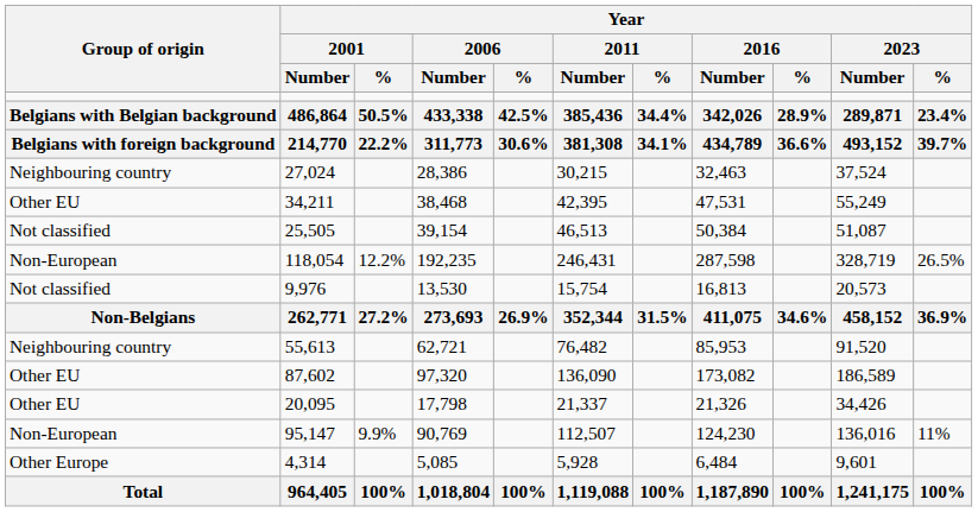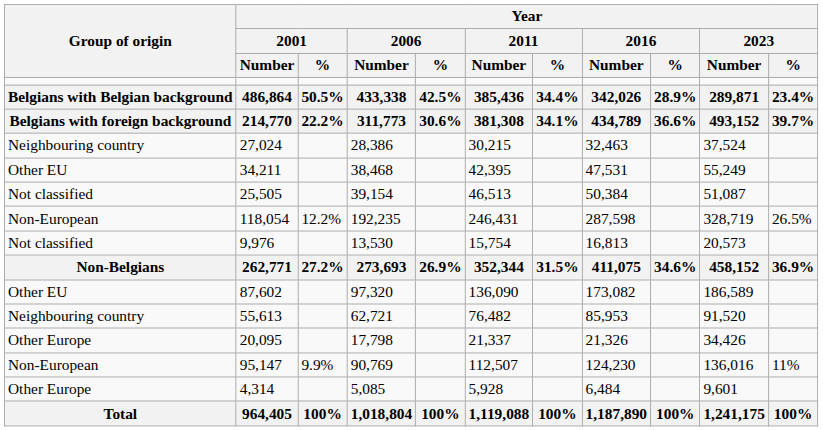rows swapped: 55,613 <-> 87,602
20,095 | Group of origin: Other EU -> Other Europe
